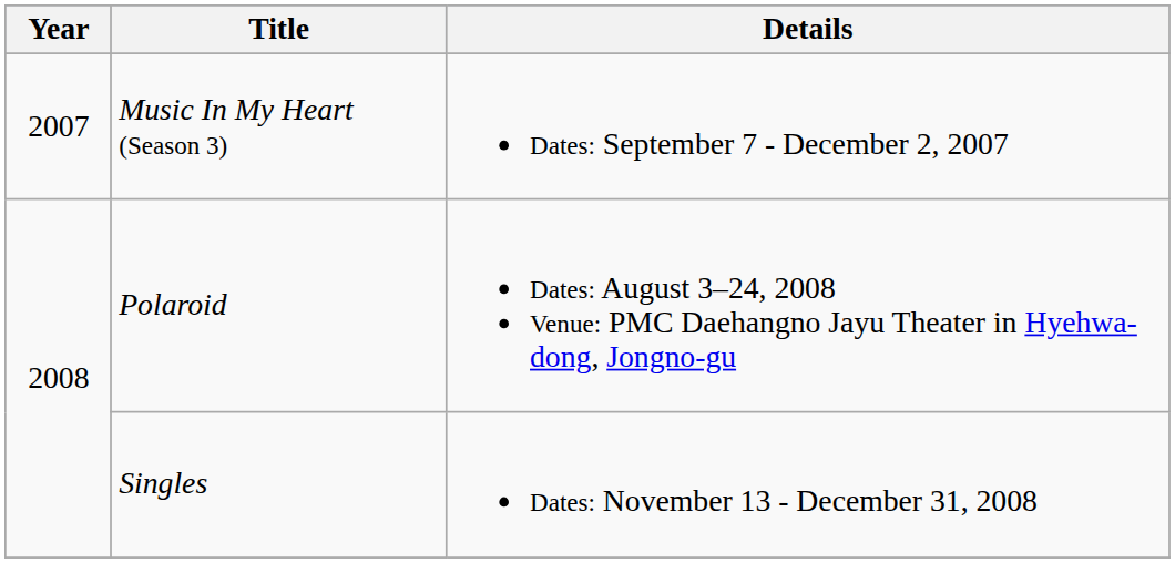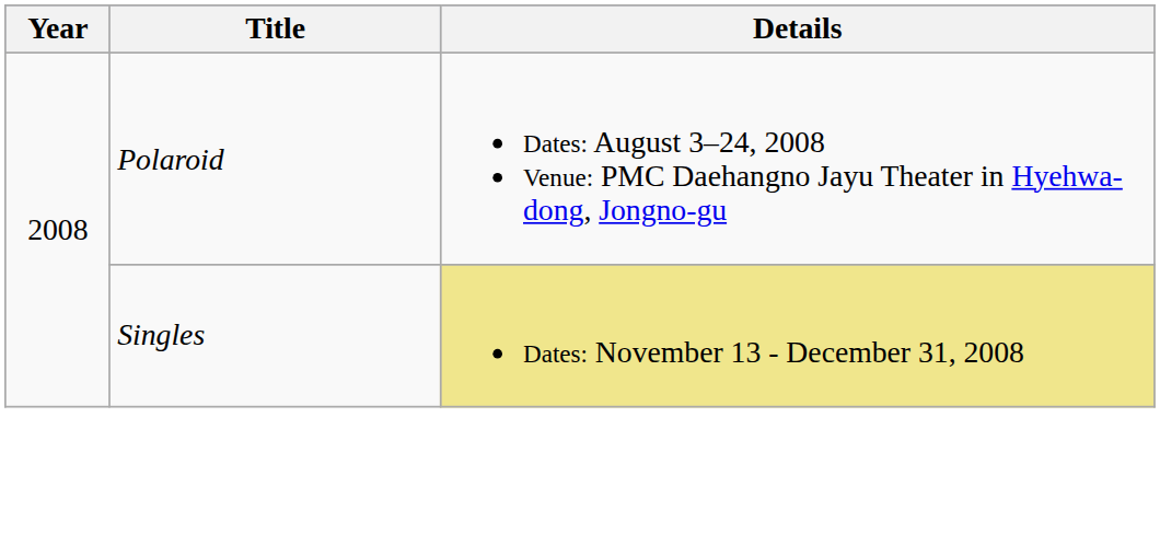- row: 2007 | Music In My Heart (Season 3) | Dates: September 7 - December 2, 2007
Singles | Details: no background -> khaki background
